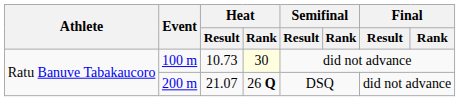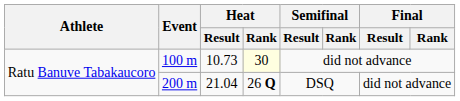200 m | Heat / Result: 21.07 -> 21.04
